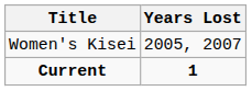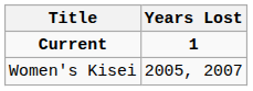rows swapped: Current <-> Women's Kisei
